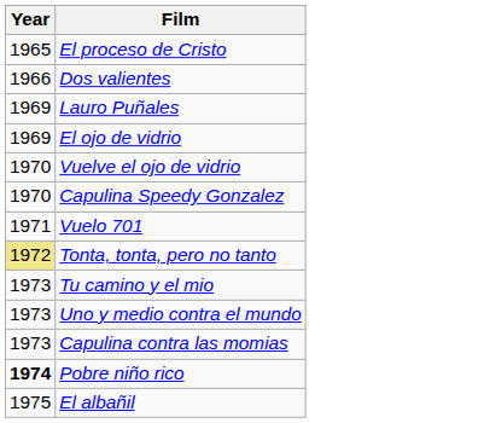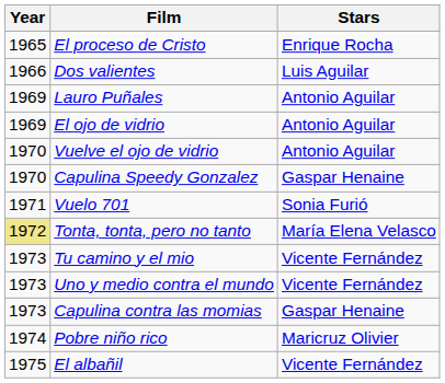+ column: Stars | Enrique Rocha | Luis Aguilar | Antonio Aguilar | Antonio Aguilar | Antonio Aguilar | Gaspar Henaine | Sonia Furió | María Elena Velasco | Vicente Fernández | Vicente Fernández | Gaspar Henaine | Maricruz Olivier | Vicente Fernández
Pobre niño rico | Year: bold -> normal
